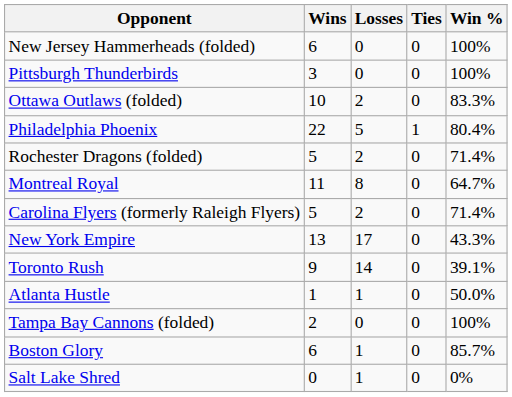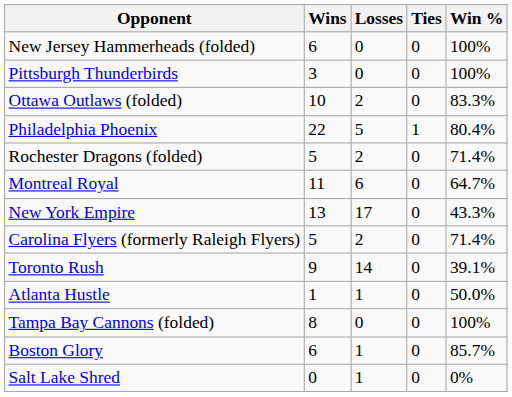Montreal Royal | Losses: 8 -> 6
rows swapped: Carolina Flyers (formerly Raleigh Flyers) <-> New York Empire
Tampa Bay Cannons (folded) | Wins: 2 -> 8
